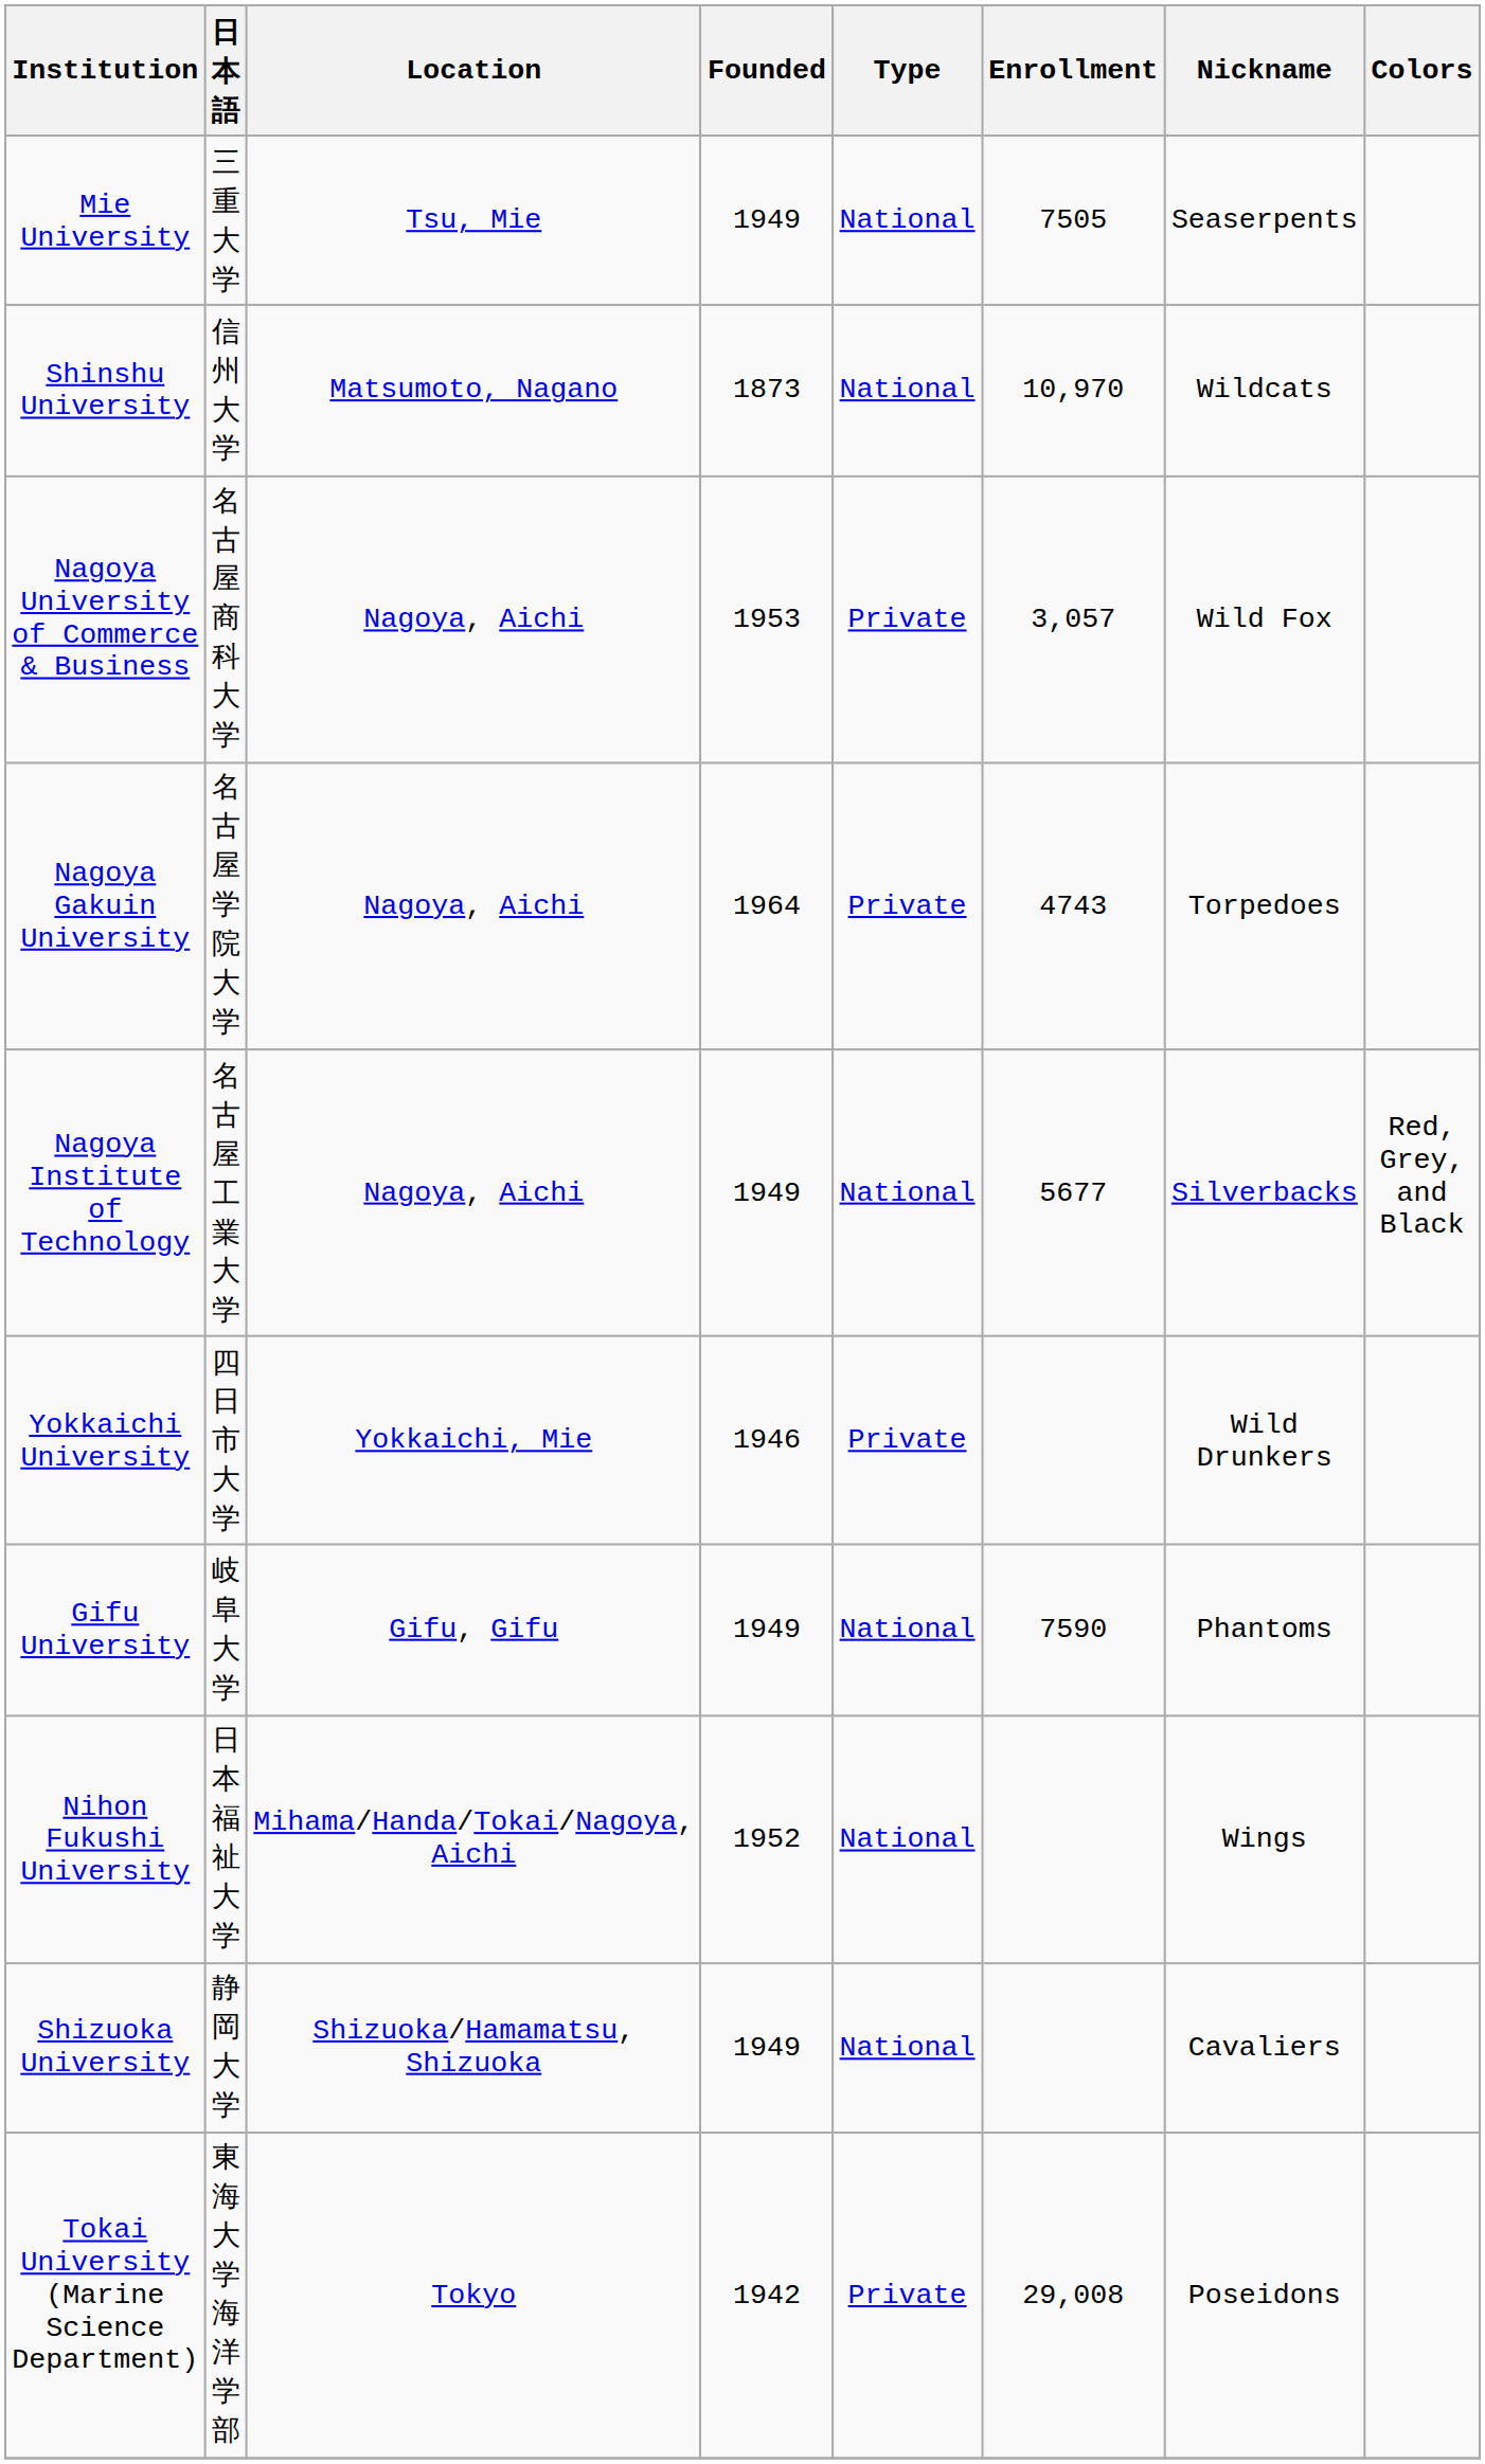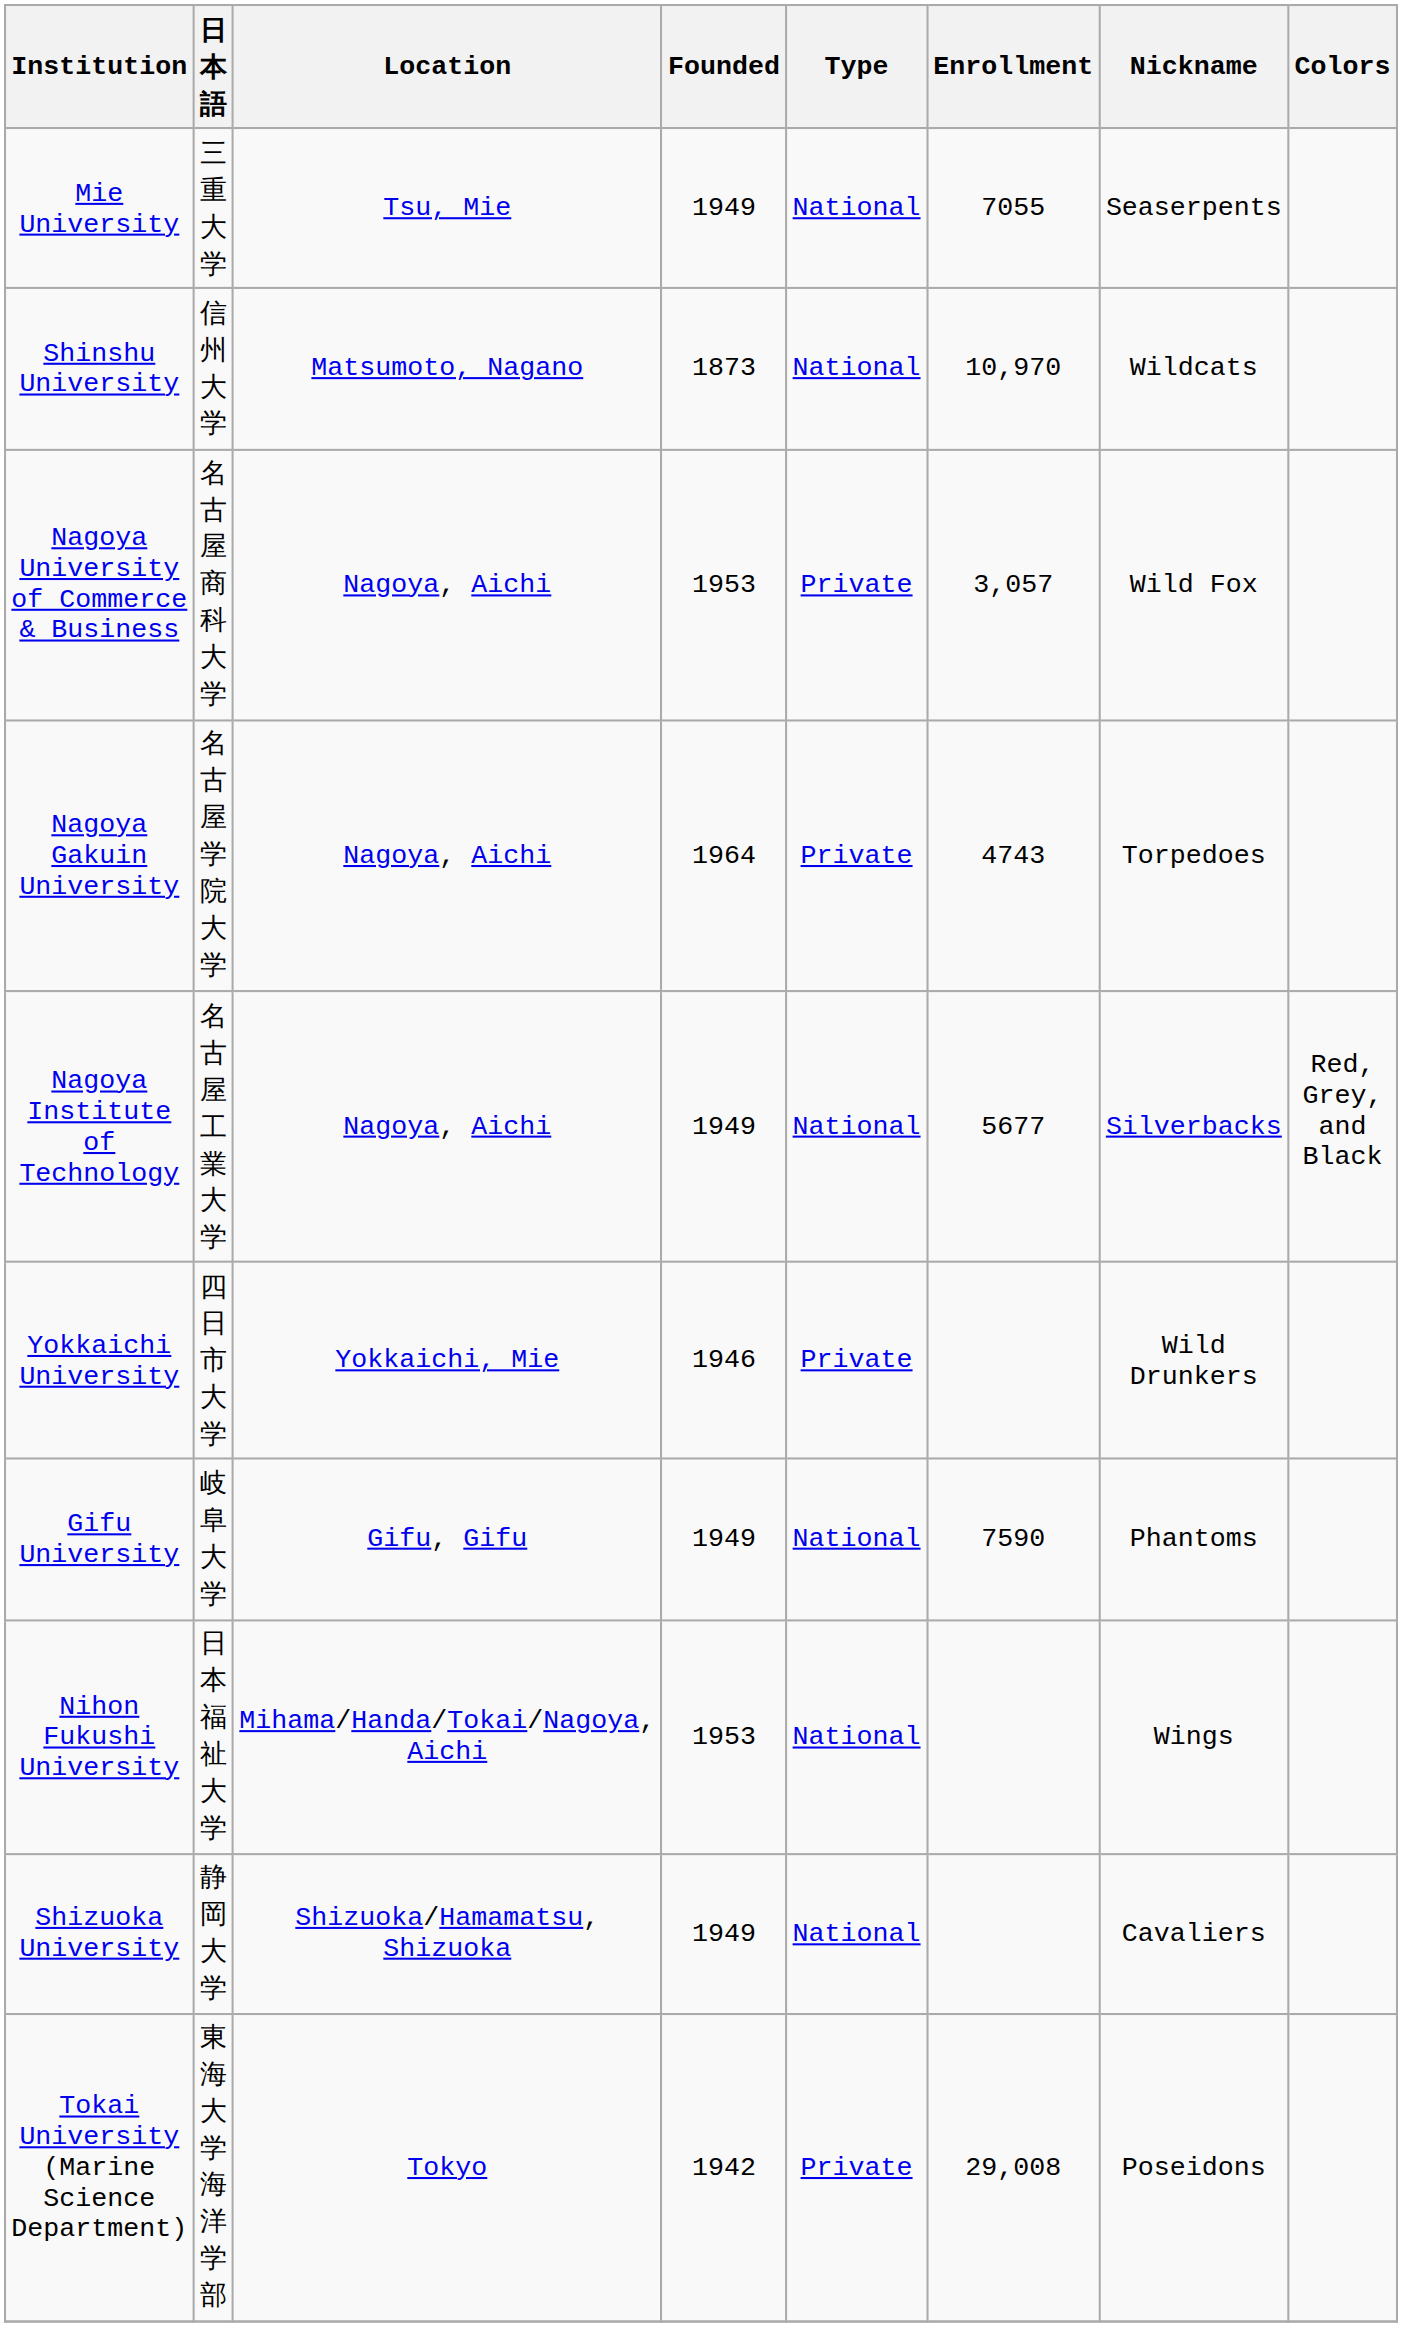Mie University | Enrollment: 7505 -> 7055
Nihon Fukushi University | Founded: 1952 -> 1953
